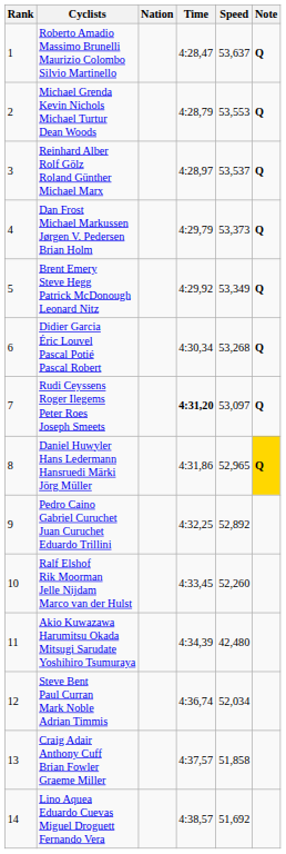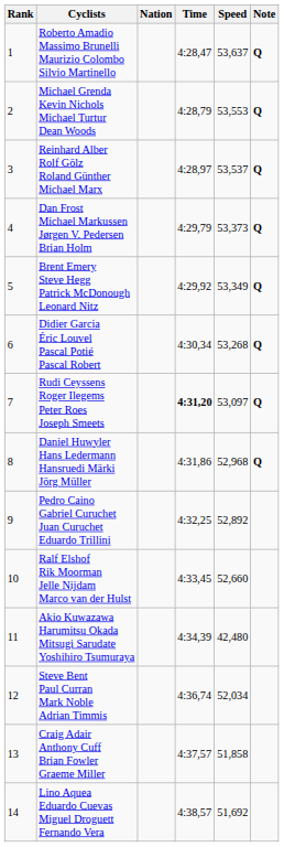Daniel Huwyler Hans Ledermann Hansruedi Märki Jörg Müller | Speed: 52,965 -> 52,968
Daniel Huwyler Hans Ledermann Hansruedi Märki Jörg Müller | Note: gold background -> no background
Ralf Elshof Rik Moorman Jelle Nijdam Marco van der Hulst | Speed: 52,260 -> 52,660
